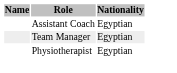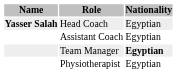+ row: Yasser Salah | Head Coach | Egyptian
Team Manager | Nationality: normal -> bold
